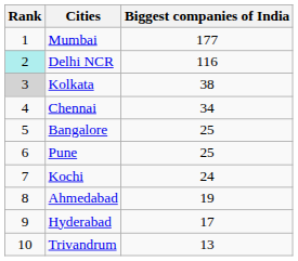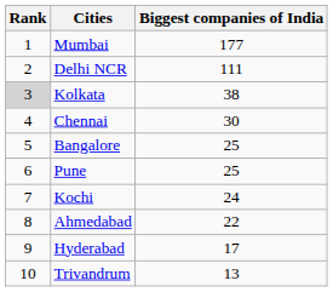Delhi NCR | Rank: paleturquoise background -> no background
Delhi NCR | Biggest companies of India: 116 -> 111
Chennai | Biggest companies of India: 34 -> 30
Ahmedabad | Biggest companies of India: 19 -> 22
